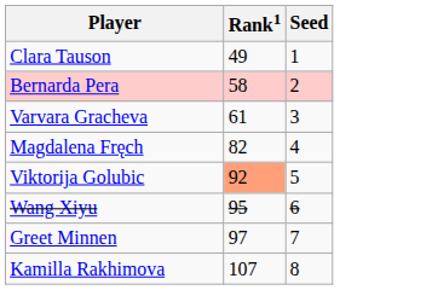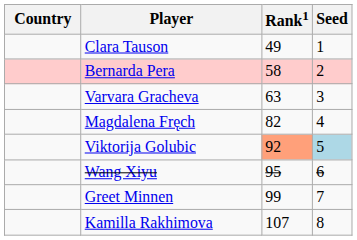+ column: Country
Varvara Gracheva | Rank1: 61 -> 63
Viktorija Golubic | Seed: no background -> lightblue background
Greet Minnen | Rank1: 97 -> 99
